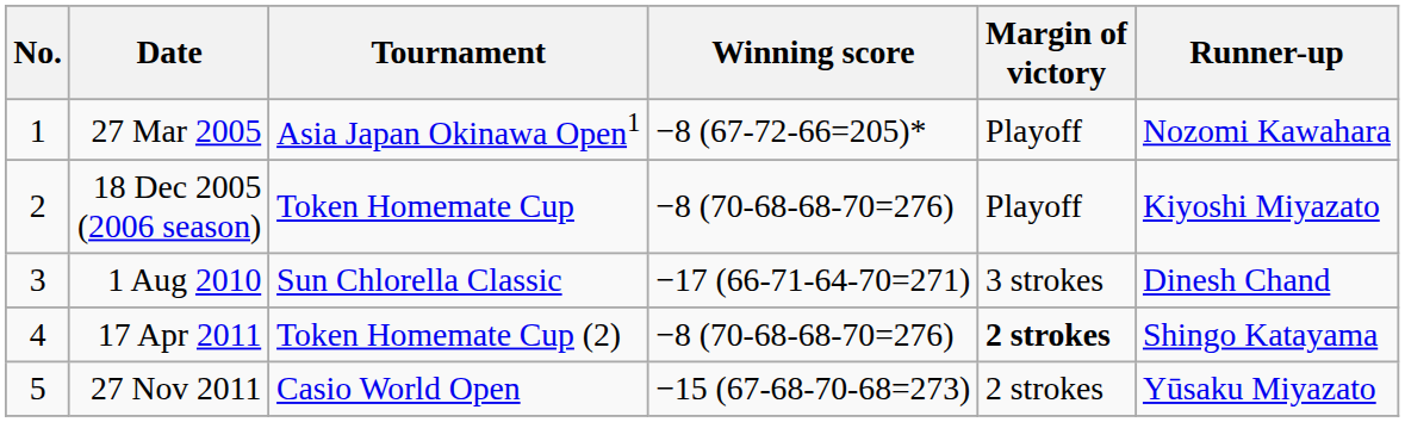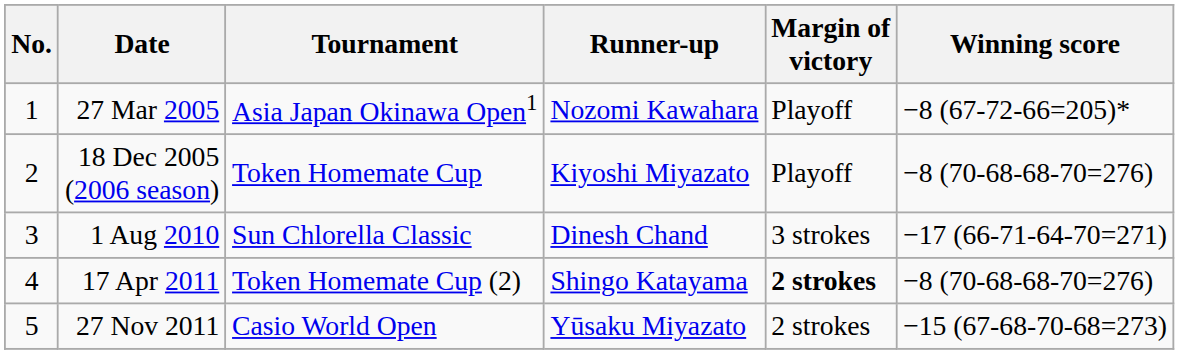columns swapped: Winning score <-> Runner-up
